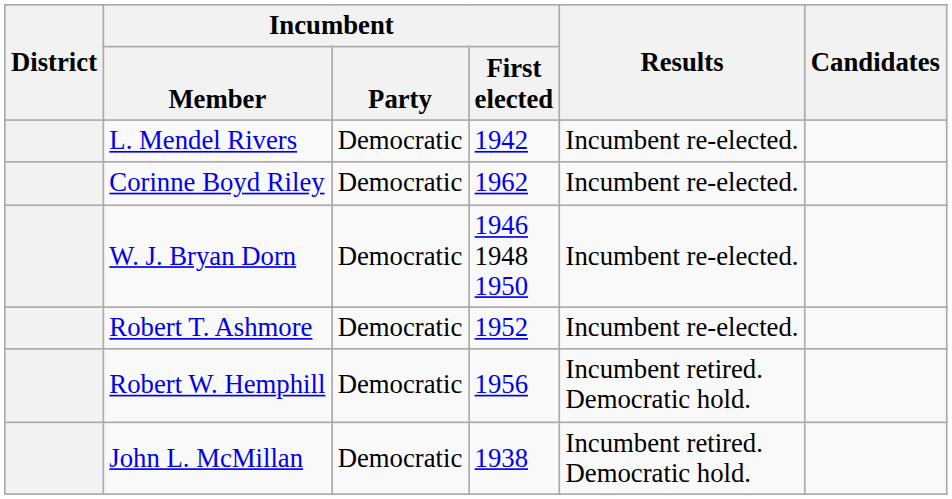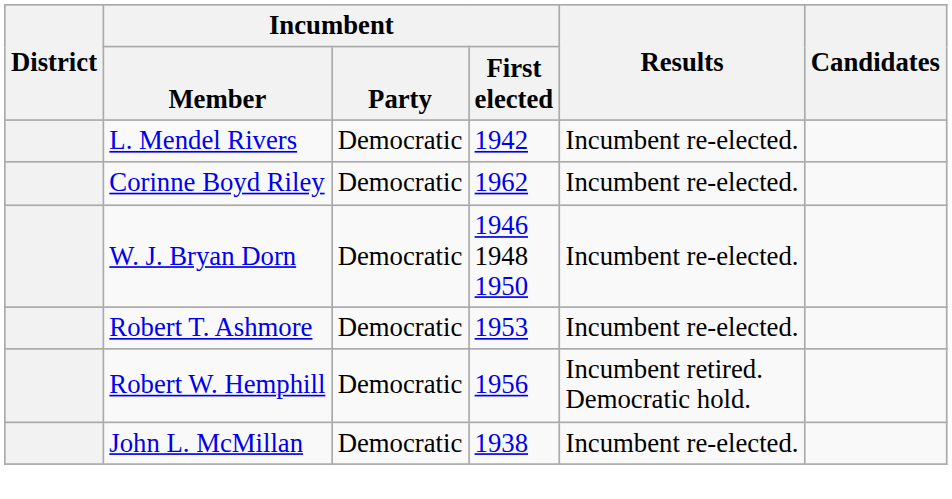Robert T. Ashmore | Incumbent / First elected: 1952 -> 1953
John L. McMillan | Results: Incumbent retired. Democratic hold. -> Incumbent re-elected.
